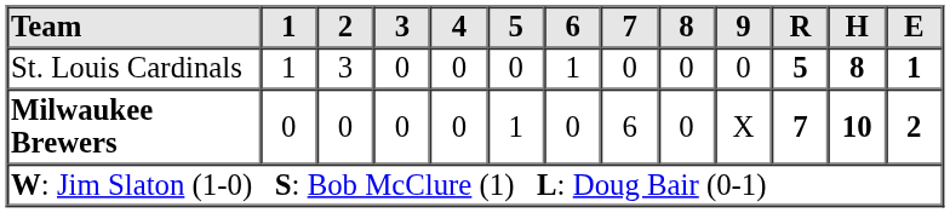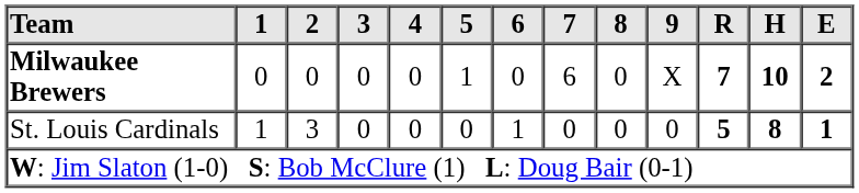rows swapped: St. Louis Cardinals <-> Milwaukee Brewers
